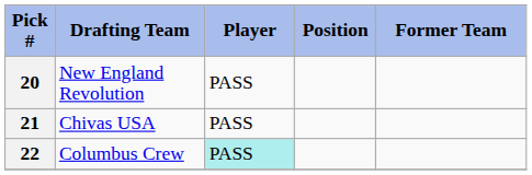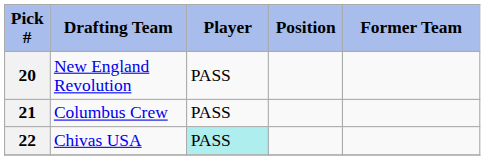21 | Drafting Team: Chivas USA -> Columbus Crew
22 | Drafting Team: Columbus Crew -> Chivas USA
